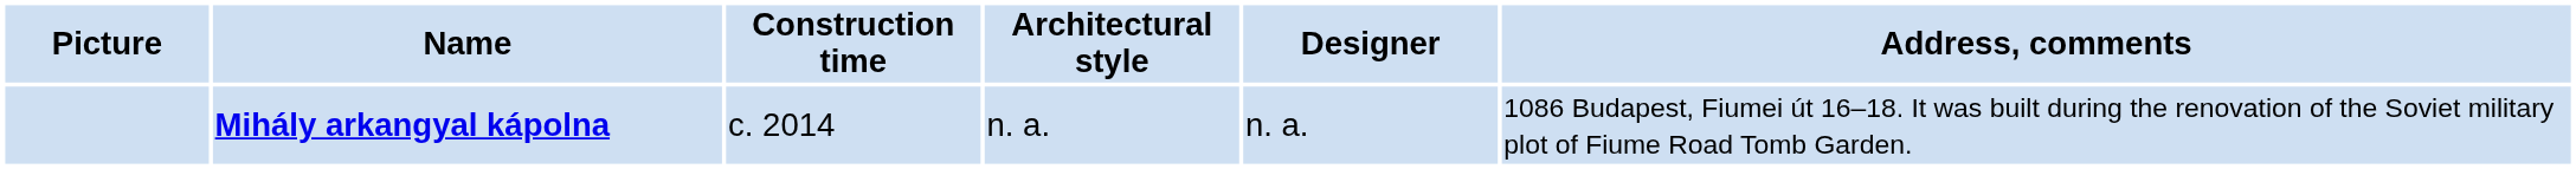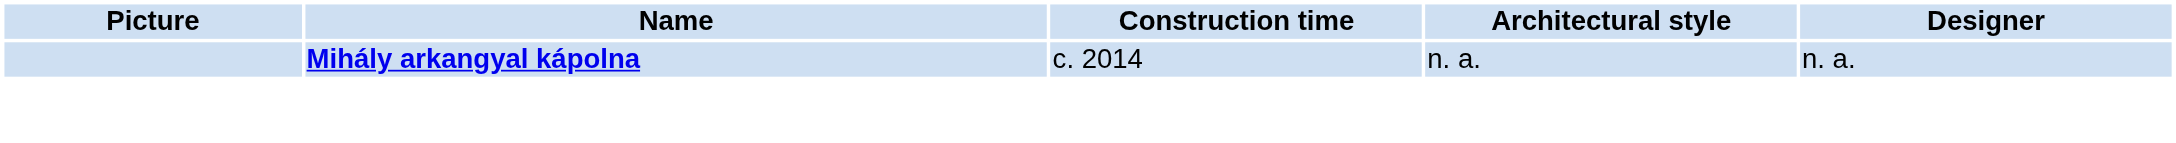- column: Address, comments | 1086 Budapest, Fiumei út 16–18. It was built during the renovation of the Soviet military plot of Fiume Road Tomb Garden.
